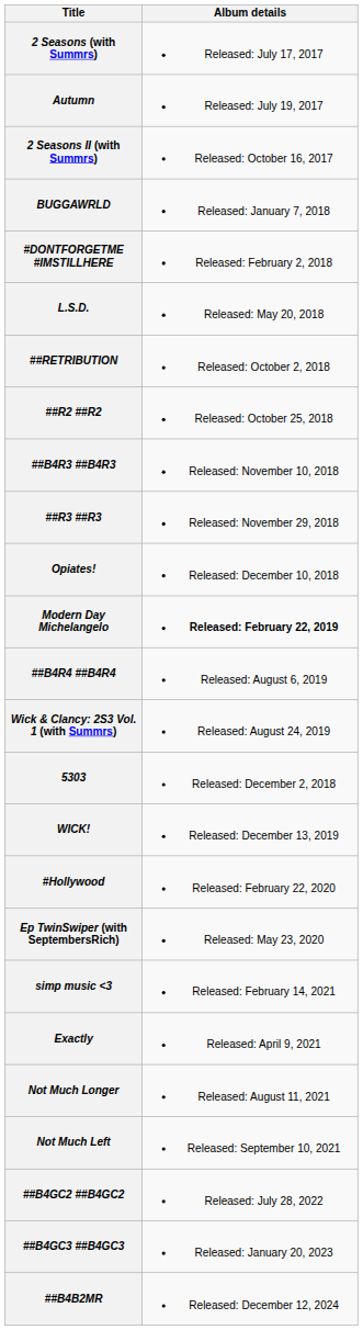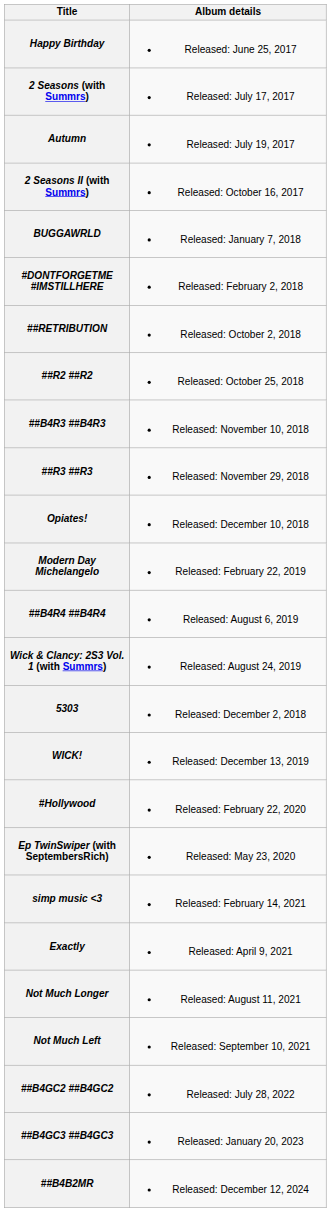+ row: Happy Birthday | Released: June 25, 2017
- row: L.S.D. | Released: May 20, 2018
Modern Day Michelangelo | Album details: bold -> normal
